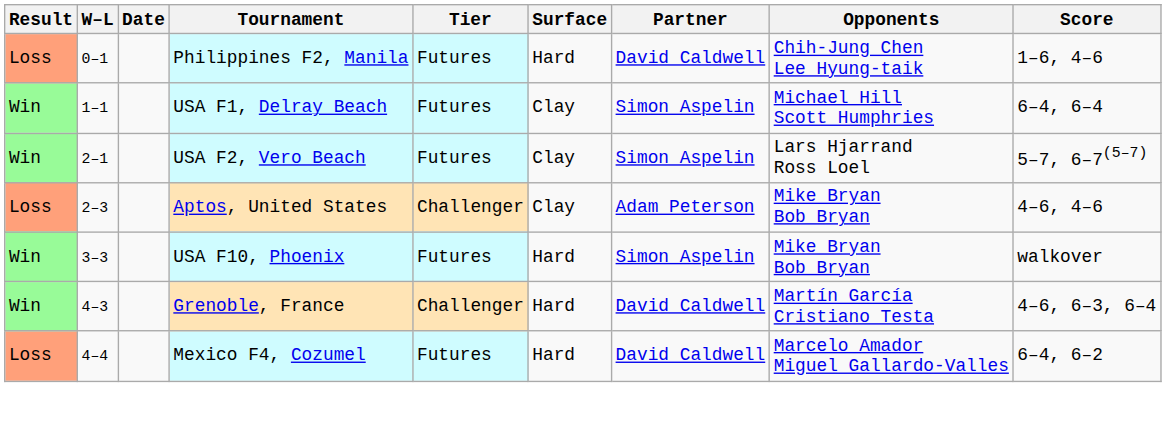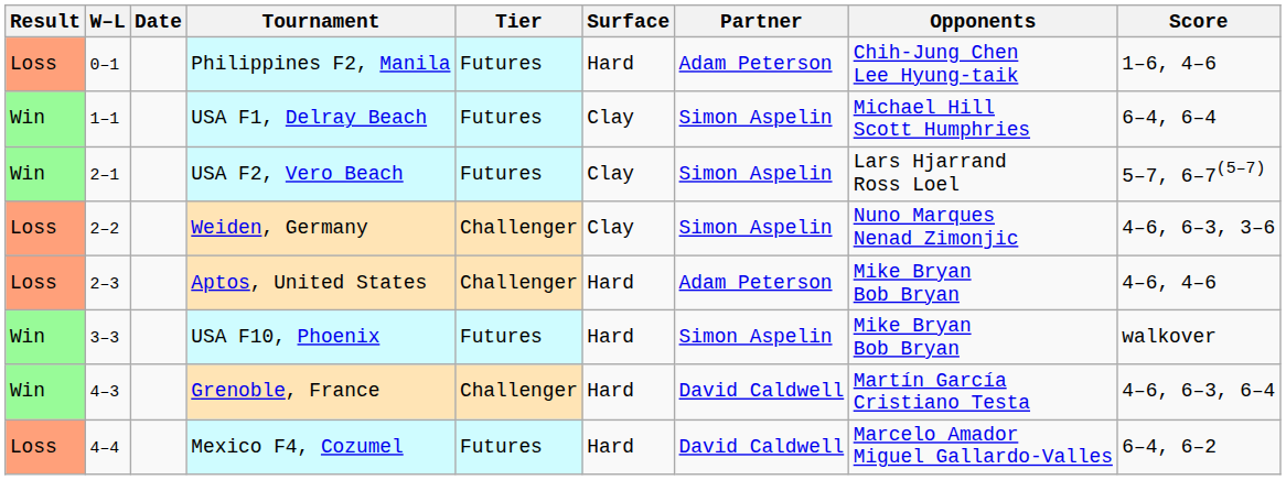Philippines F2, Manila | Partner: David Caldwell -> Adam Peterson
+ row: Loss | 2–2 | Weiden, Germany | Challenger | Clay | Simon Aspelin | Nuno Marques Nenad Zimonjic | 4–6, 6–3, 3–6
Aptos, United States | Surface: Clay -> Hard
